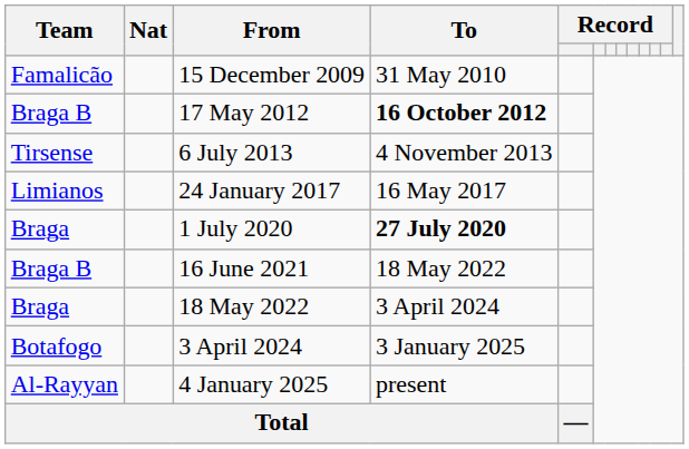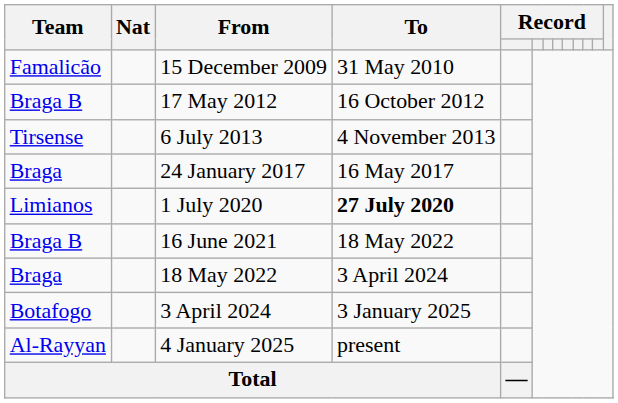17 May 2012 | To: bold -> normal
24 January 2017 | Team: Limianos -> Braga
1 July 2020 | Team: Braga -> Limianos
